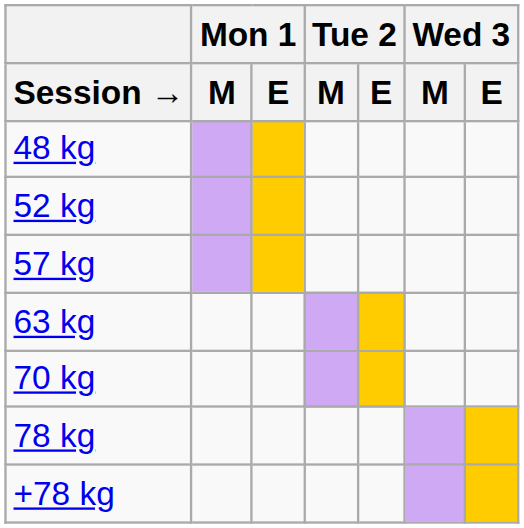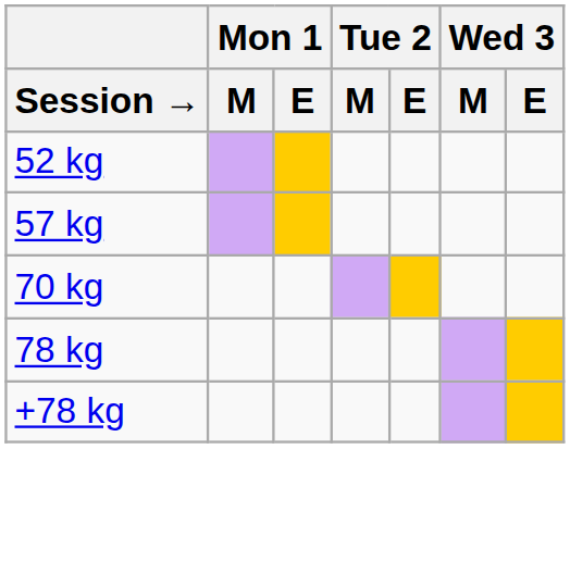- row: 48 kg
- row: 63 kg
